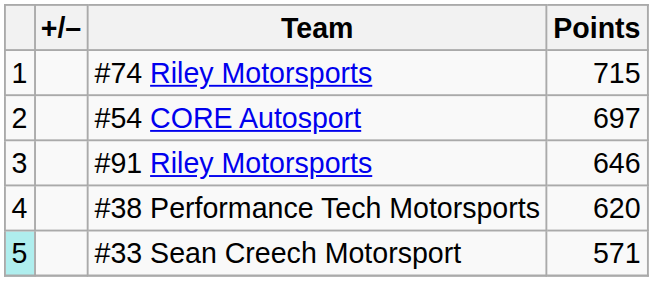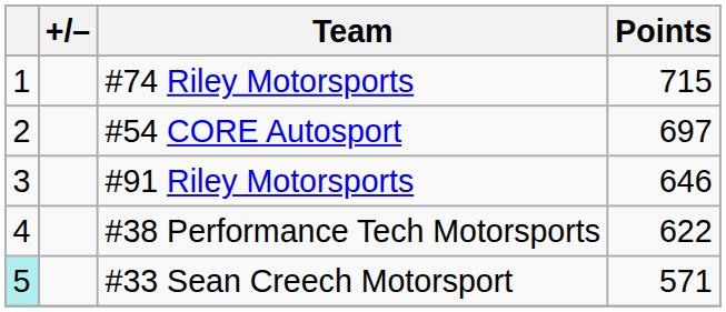#38 Performance Tech Motorsports | Points: 620 -> 622
